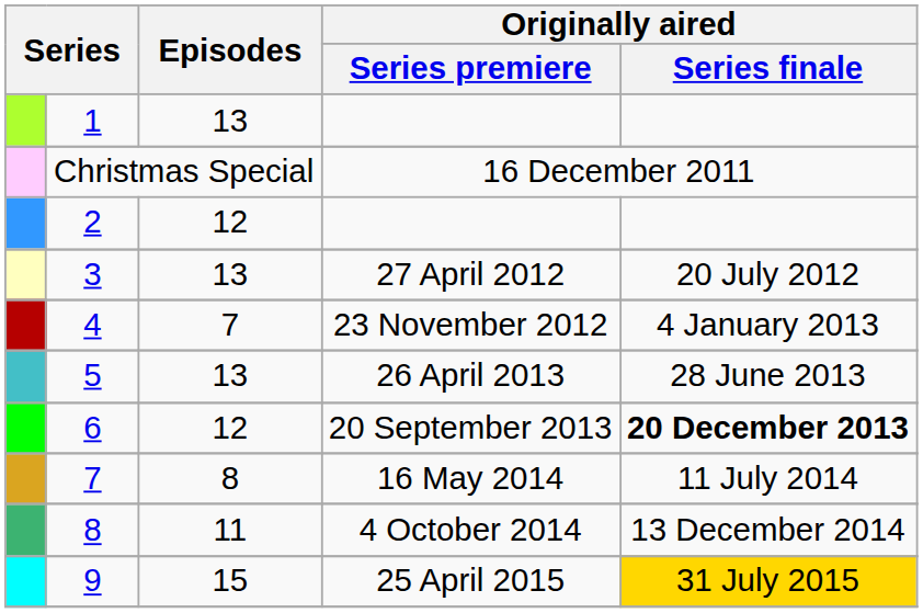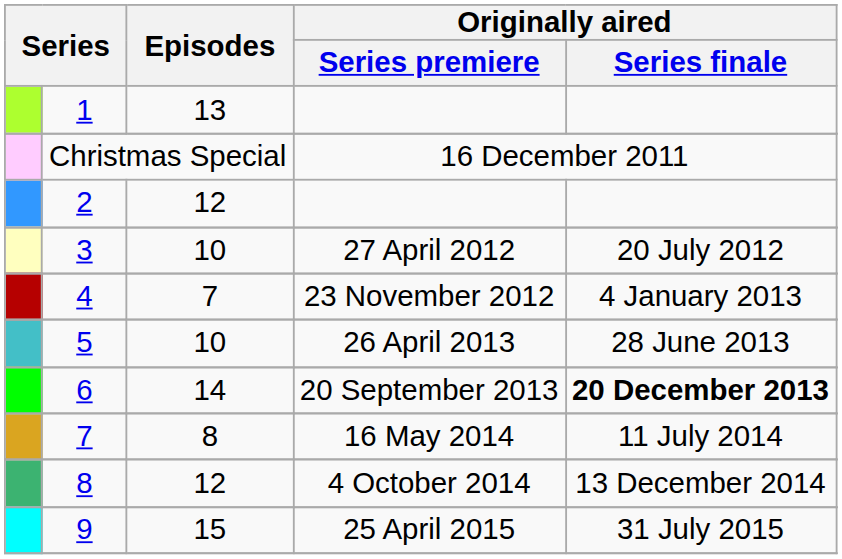27 April 2012 | Episodes: 13 -> 10
26 April 2013 | Episodes: 13 -> 10
20 September 2013 | Episodes: 12 -> 14
4 October 2014 | Episodes: 11 -> 12
25 April 2015 | Originally aired / Series finale: gold background -> no background
